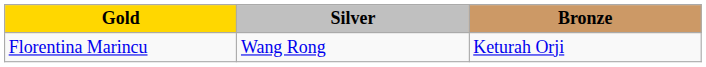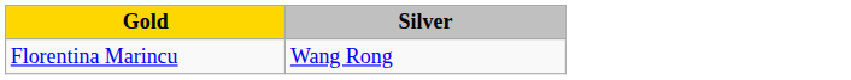- column: Bronze | Keturah Orji
